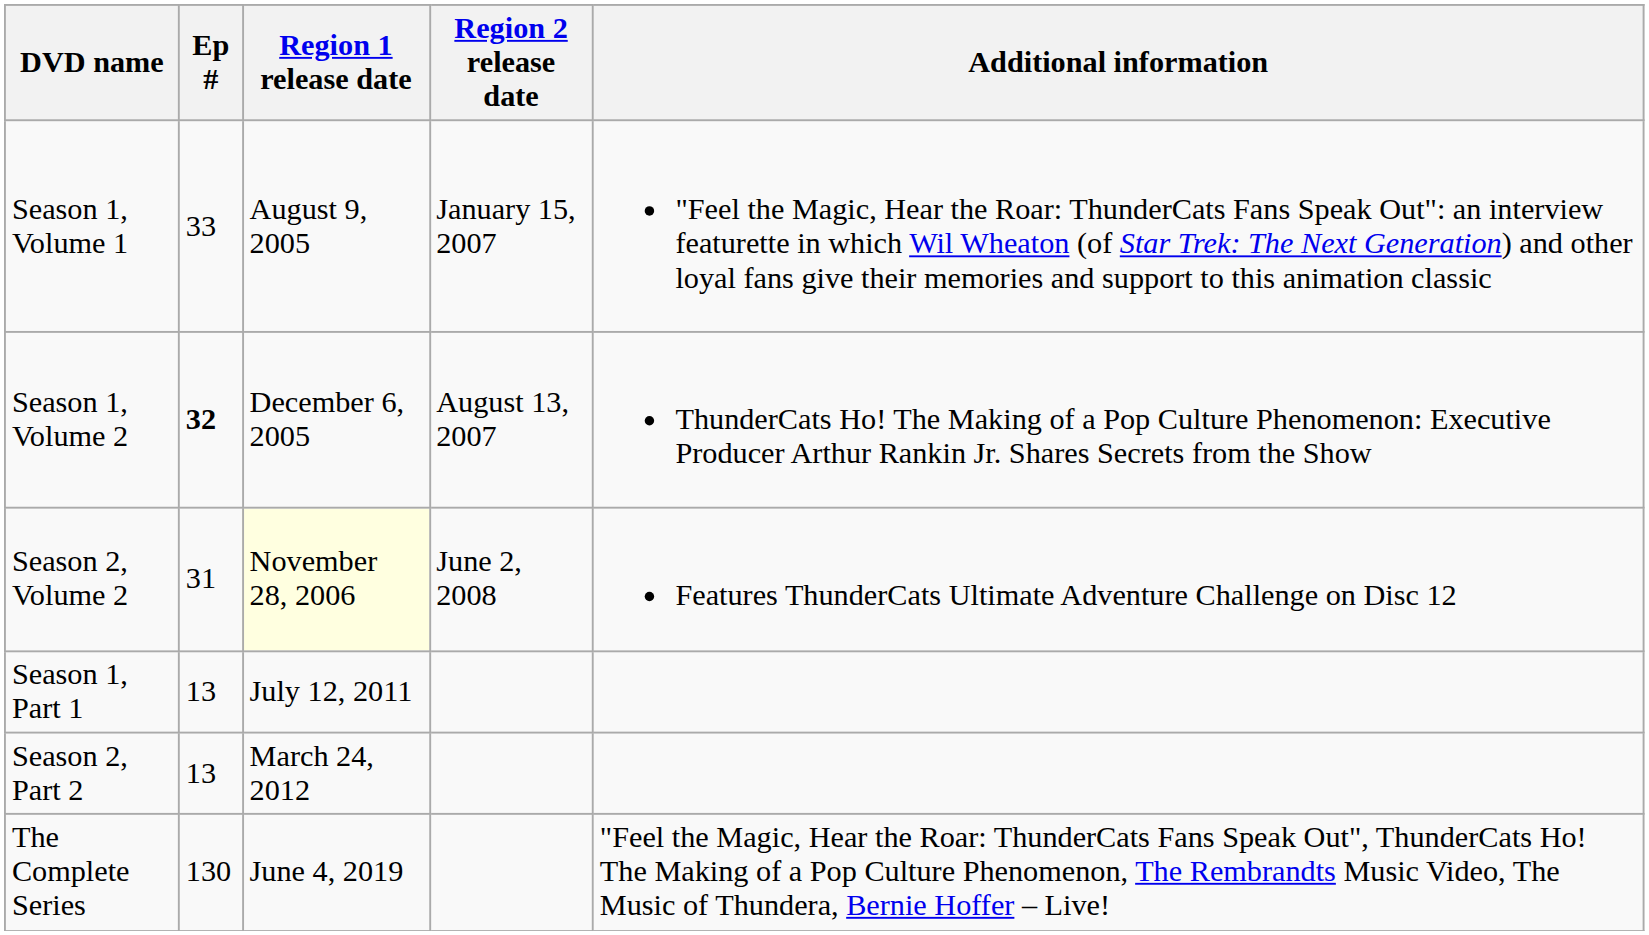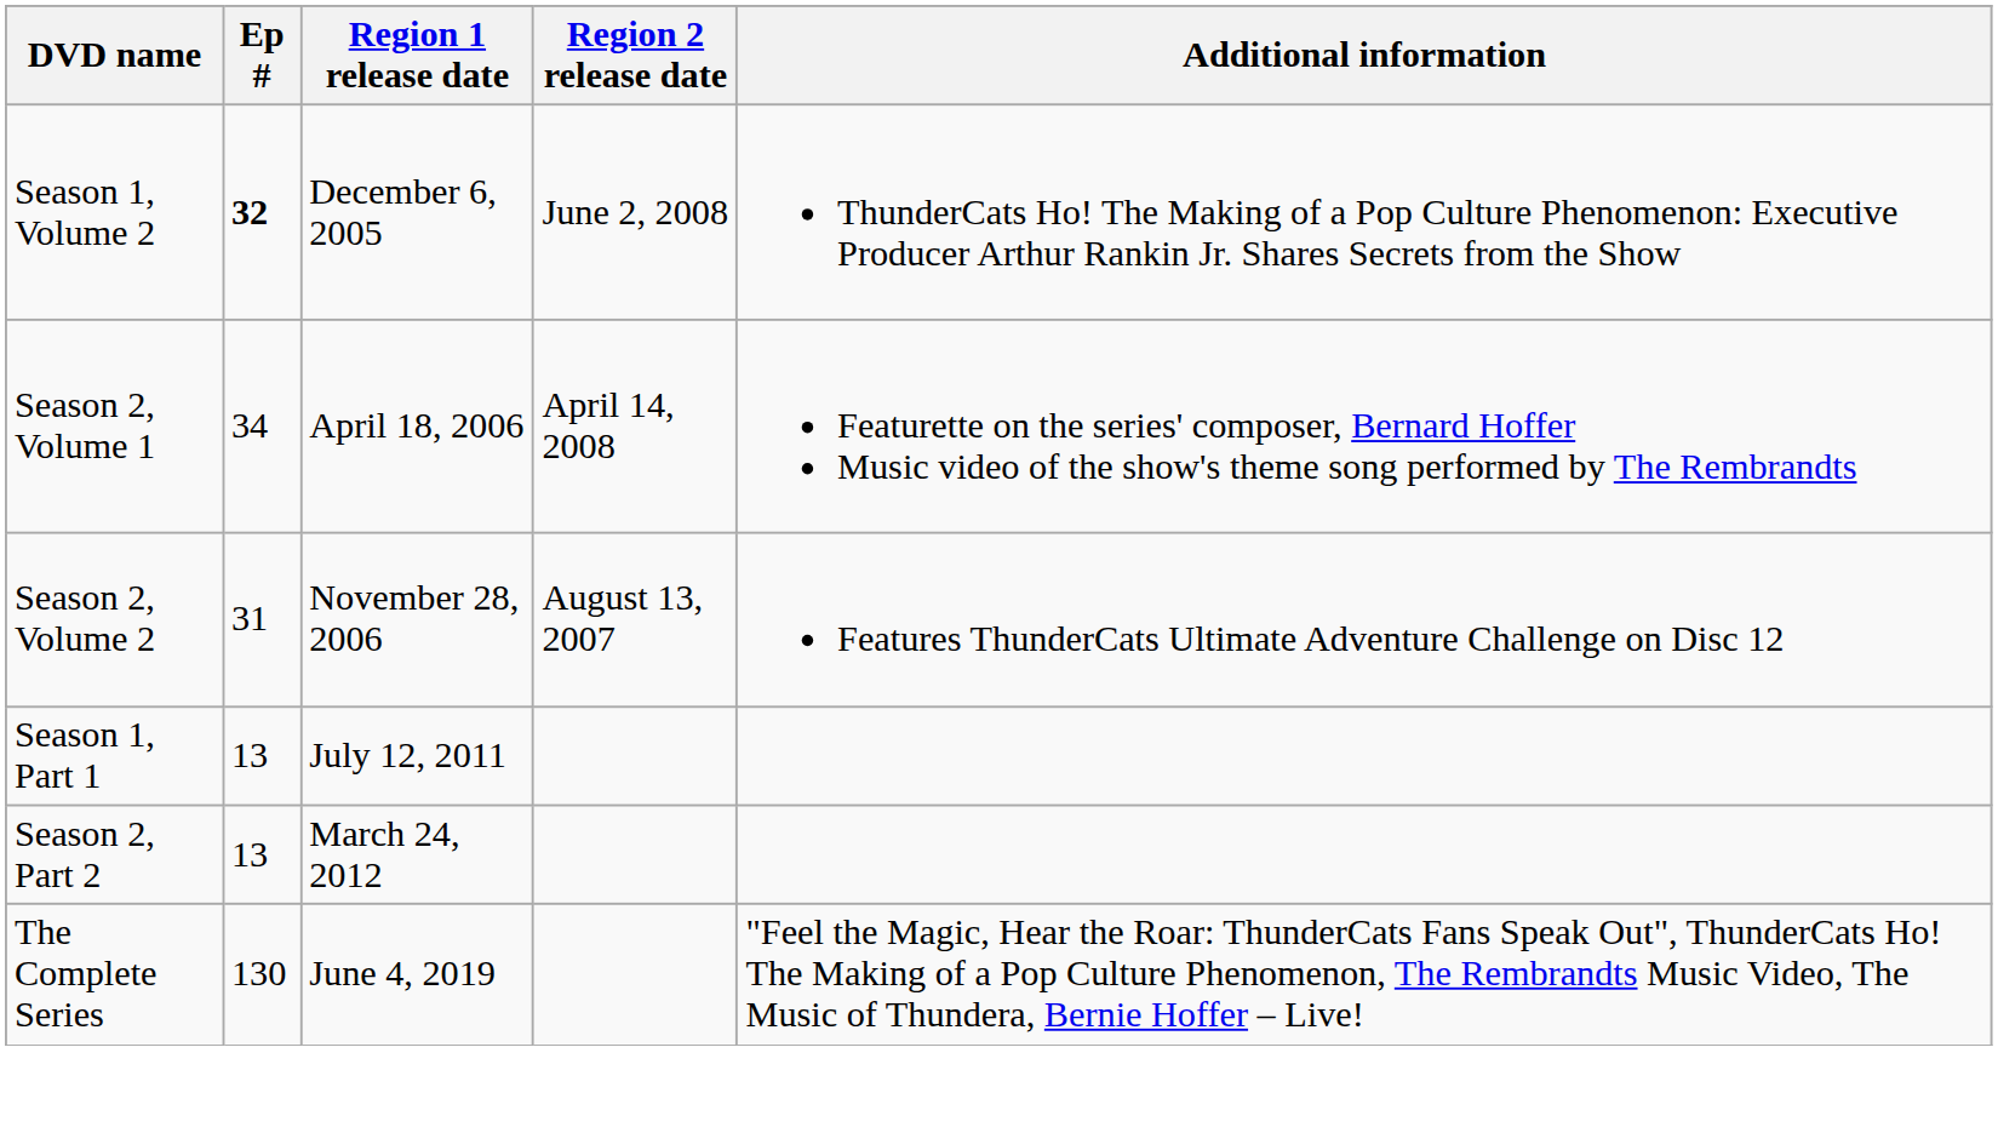- row: Season 1, Volume 1 | 33 | August 9, 2005 | January 15, 2007 | "Feel the Magic, Hear the Roar: ThunderCats Fans Speak Out": an interview featurette in which Wil Wheaton (of Star Trek: The Next Generation) and other loyal fans give their memories and support to this animation classic
Season 1, Volume 2 | Region 2 release date: August 13, 2007 -> June 2, 2008
+ row: Season 2, Volume 1 | 34 | April 18, 2006 | April 14, 2008 | Featurette on the series' composer, Bernard Hoffer Music video of the show's theme song performed by The Rembrandts
Season 2, Volume 2 | Region 1 release date: lightyellow background -> no background
Season 2, Volume 2 | Region 2 release date: June 2, 2008 -> August 13, 2007
